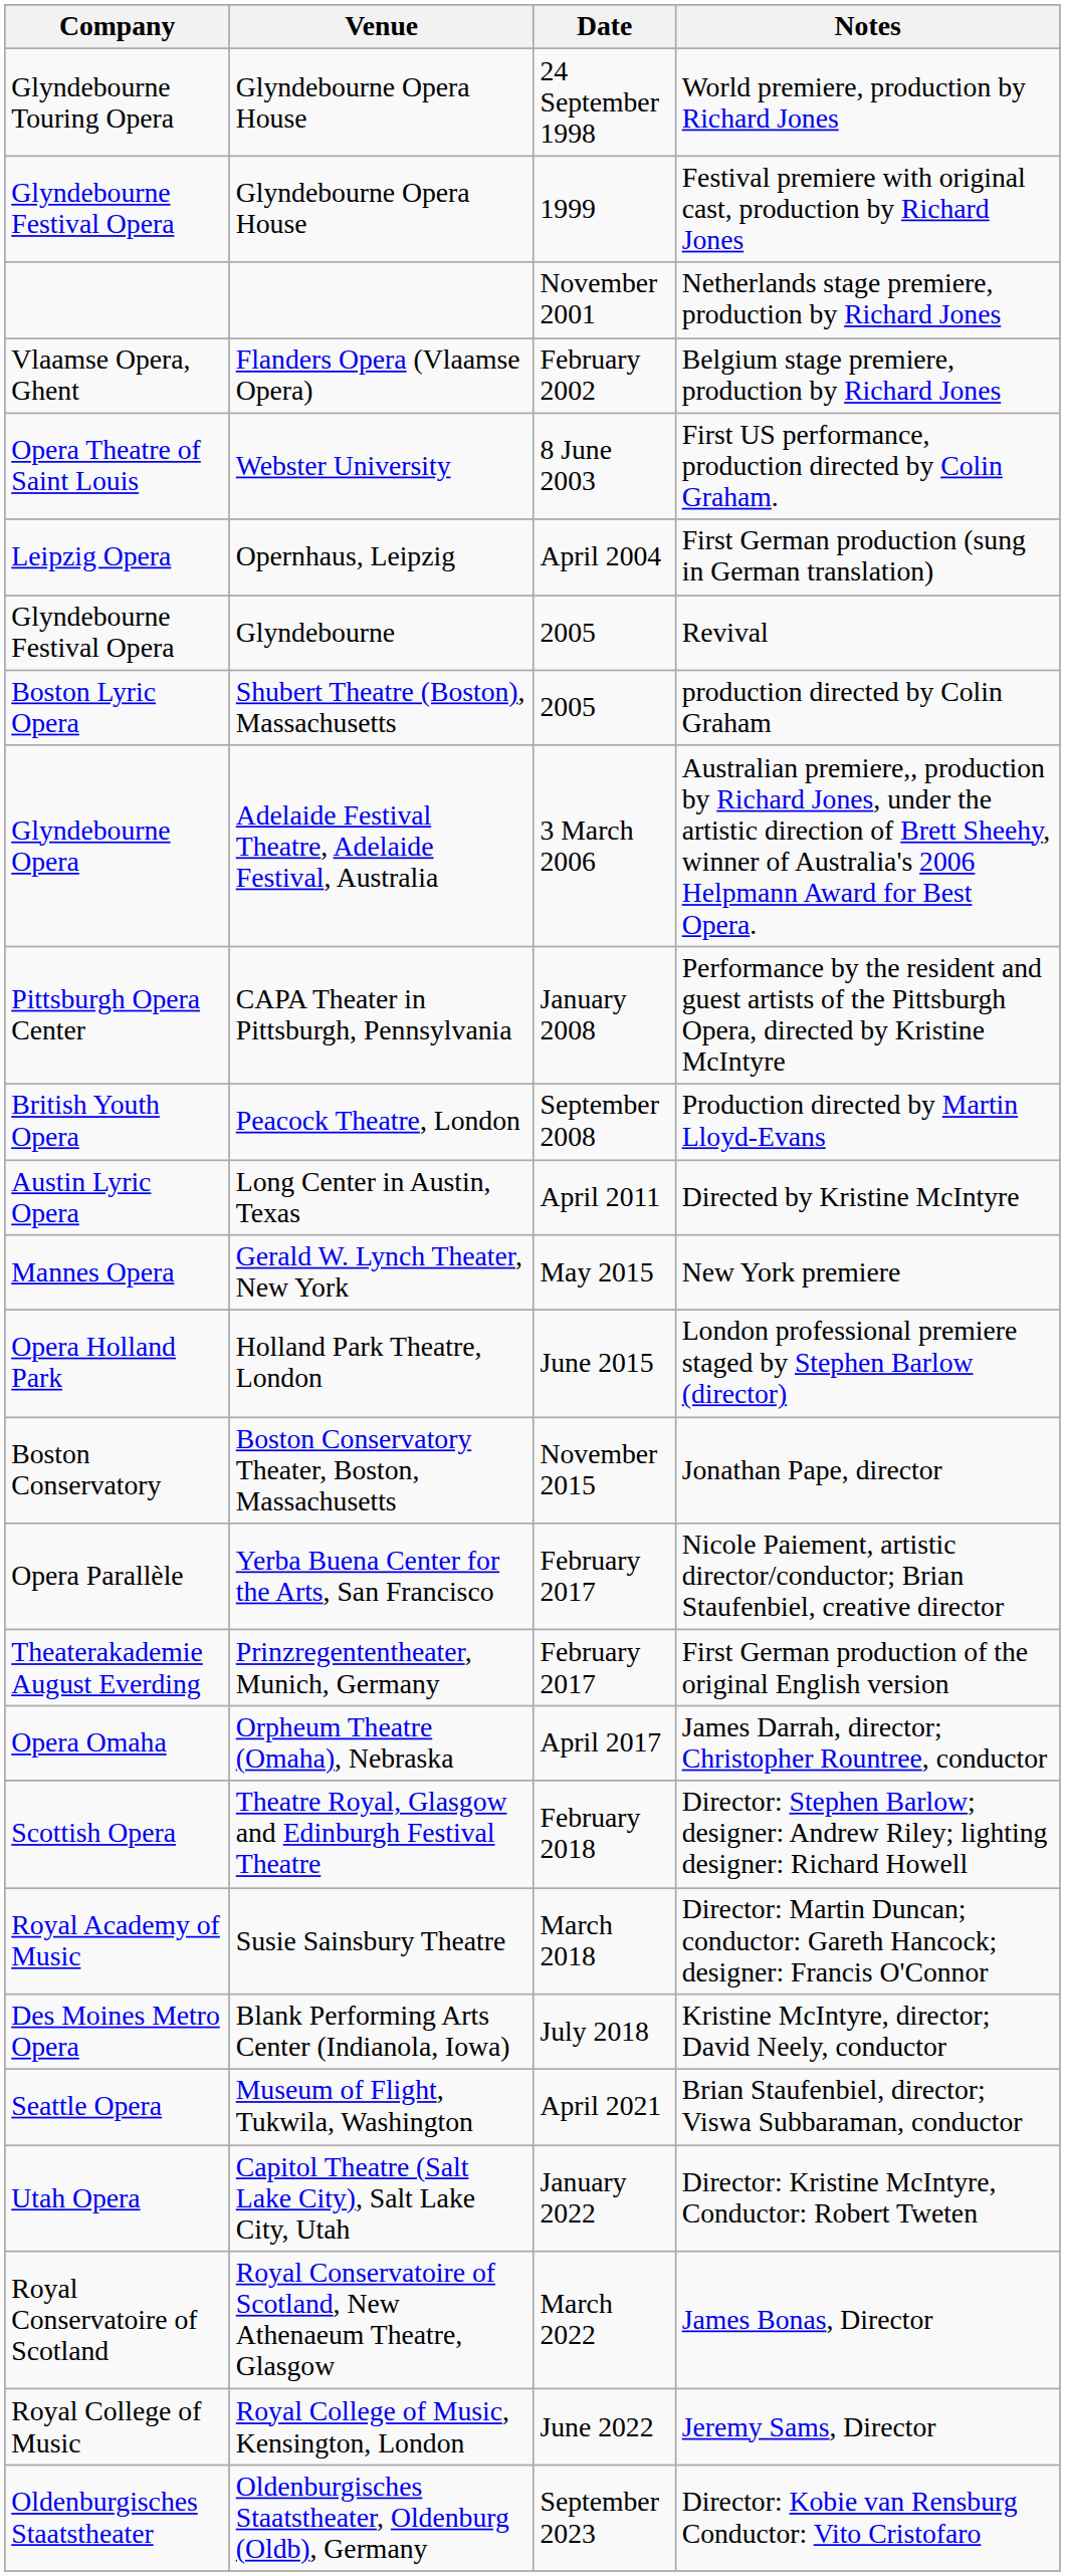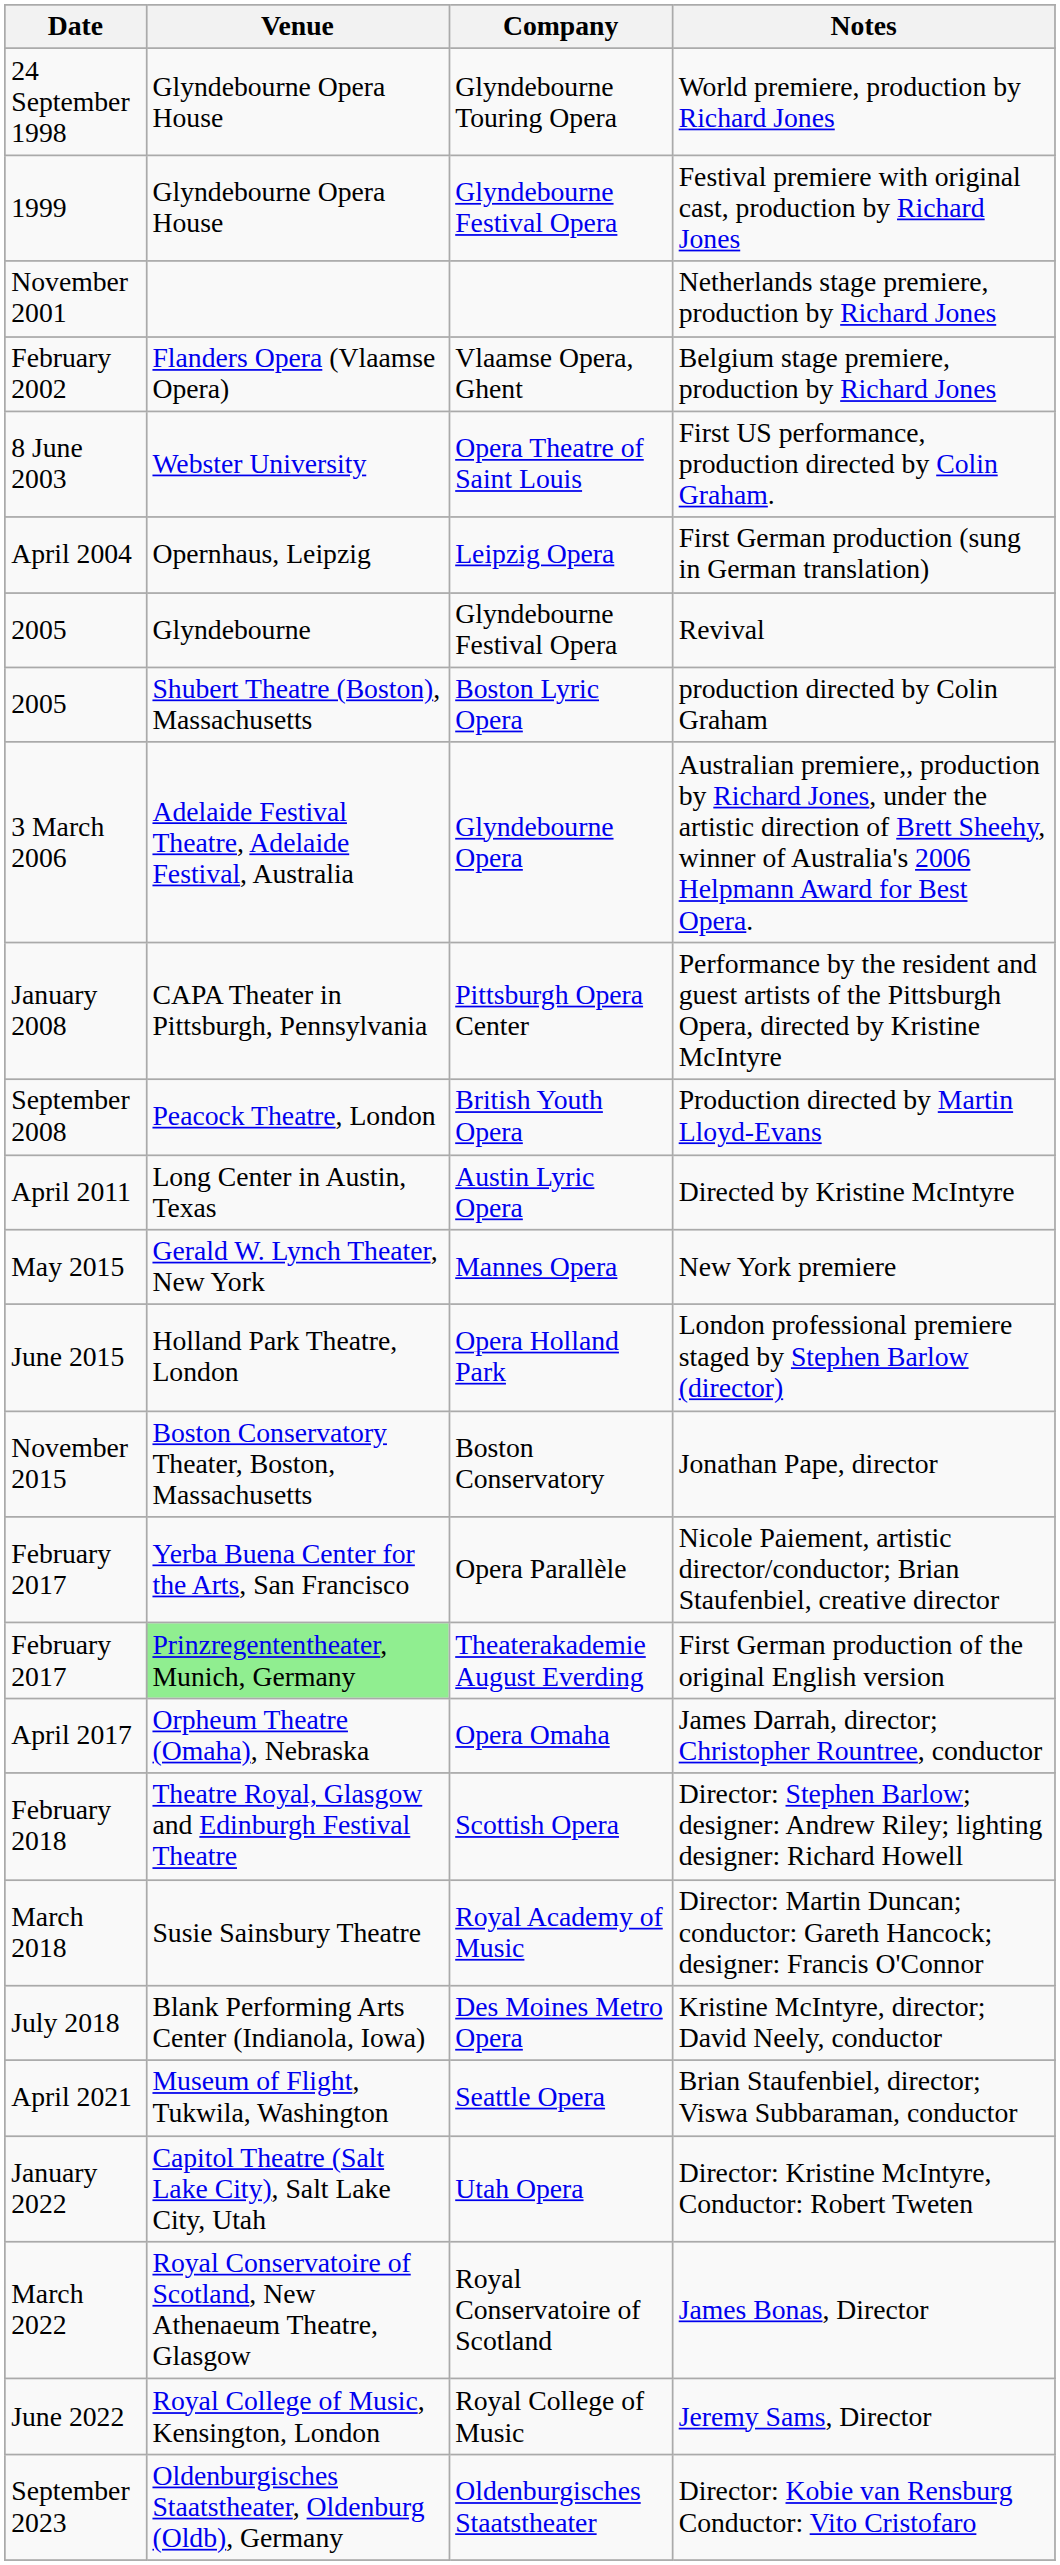columns swapped: Date <-> Company
First German production of the original English version | Venue: no background -> lightgreen background
